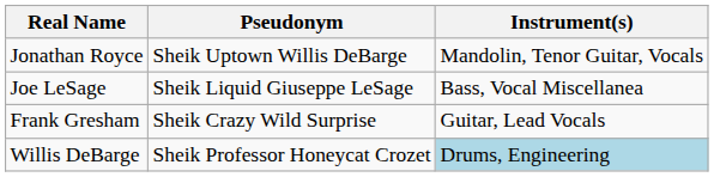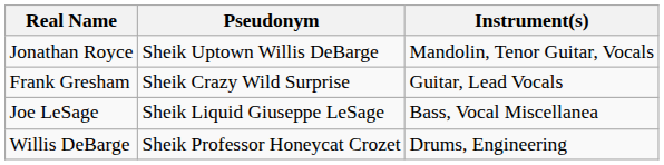rows swapped: Frank Gresham <-> Joe LeSage
Willis DeBarge | Instrument(s): lightblue background -> no background
